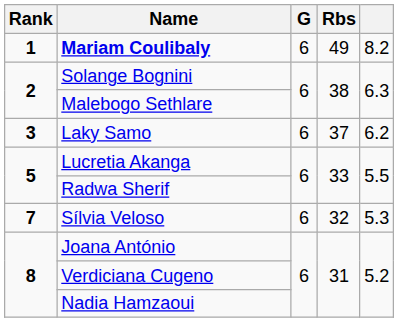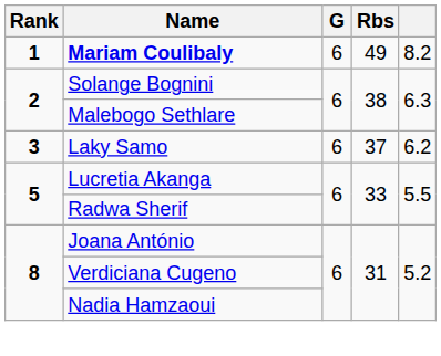- row: 7 | Sílvia Veloso | 6 | 32 | 5.3
